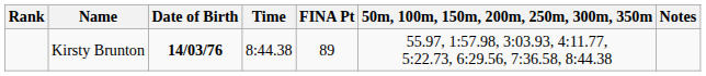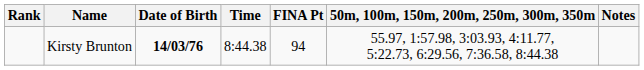Kirsty Brunton | FINA Pt: 89 -> 94
